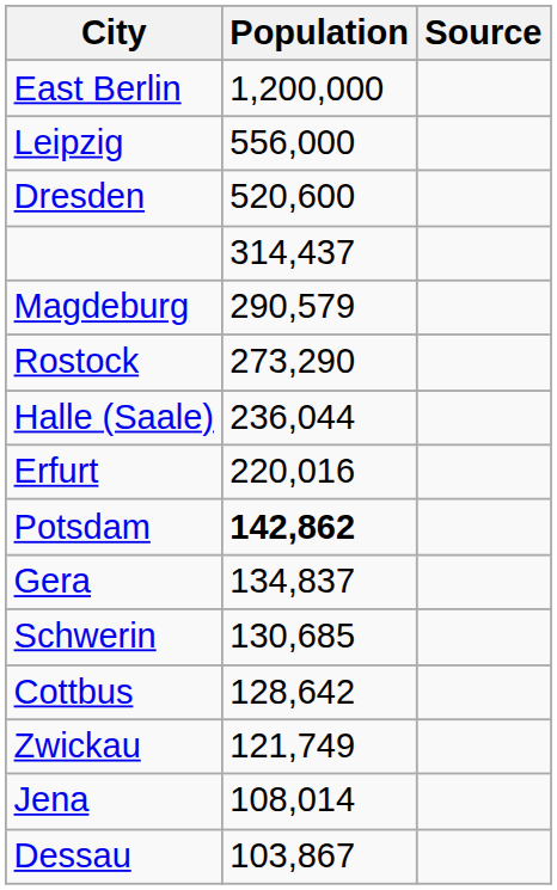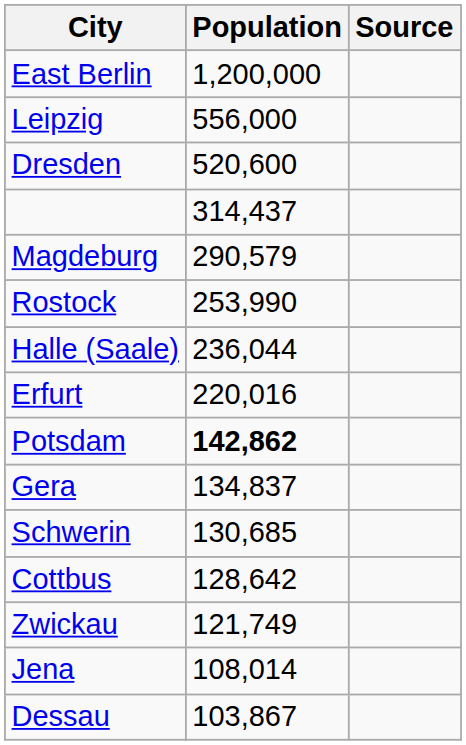Rostock | Population: 273,290 -> 253,990
